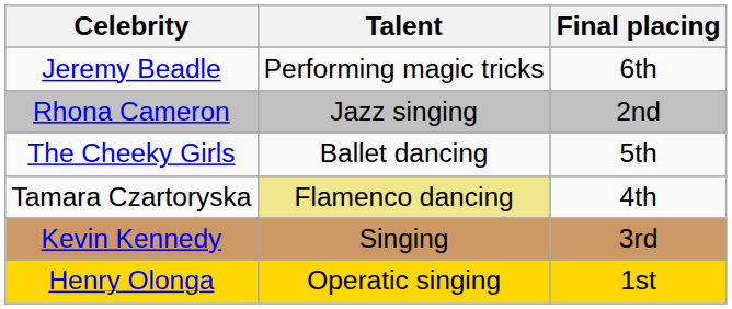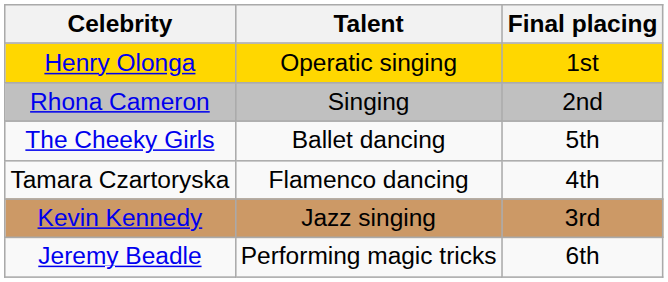rows swapped: Jeremy Beadle <-> Henry Olonga
Rhona Cameron | Talent: Jazz singing -> Singing
Tamara Czartoryska | Talent: khaki background -> no background
Kevin Kennedy | Talent: Singing -> Jazz singing
